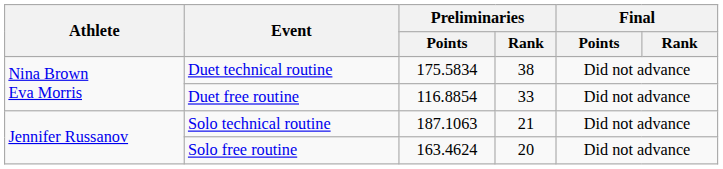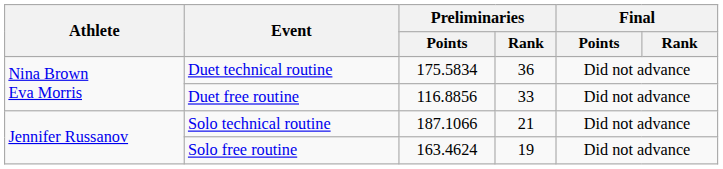Duet technical routine | Preliminaries / Rank: 38 -> 36
Duet free routine | Preliminaries / Points: 116.8854 -> 116.8856
Solo technical routine | Preliminaries / Points: 187.1063 -> 187.1066
Solo free routine | Preliminaries / Rank: 20 -> 19
